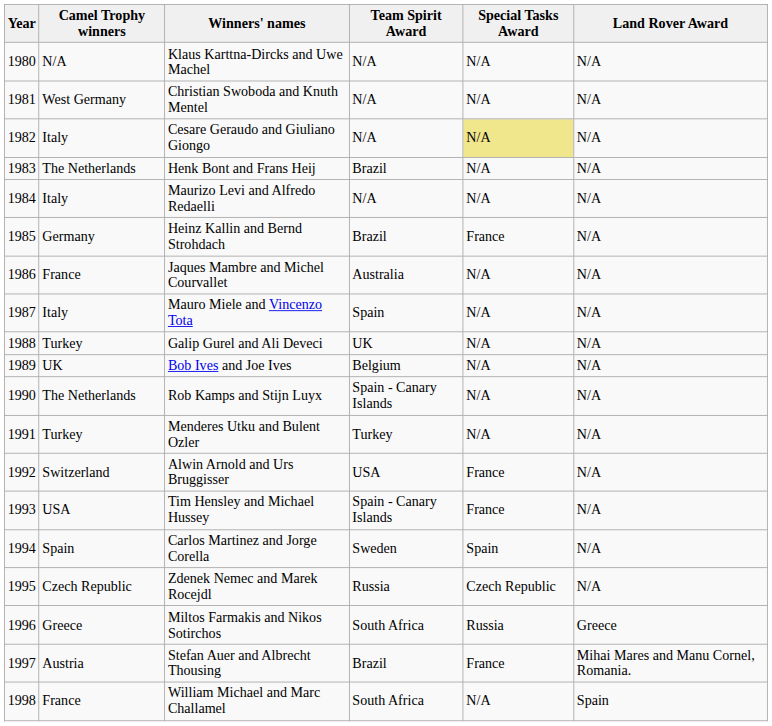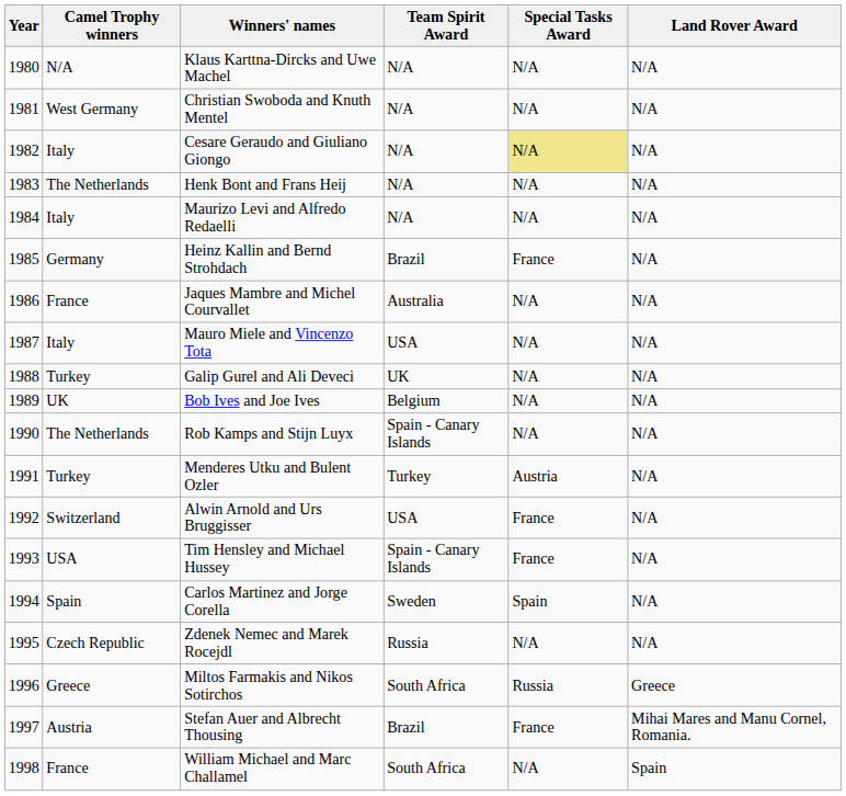Henk Bont and Frans Heij | Team Spirit Award: Brazil -> N/A
Mauro Miele and Vincenzo Tota | Team Spirit Award: Spain -> USA
Menderes Utku and Bulent Ozler | Special Tasks Award: N/A -> Austria
Zdenek Nemec and Marek Rocejdl | Special Tasks Award: Czech Republic -> N/A
